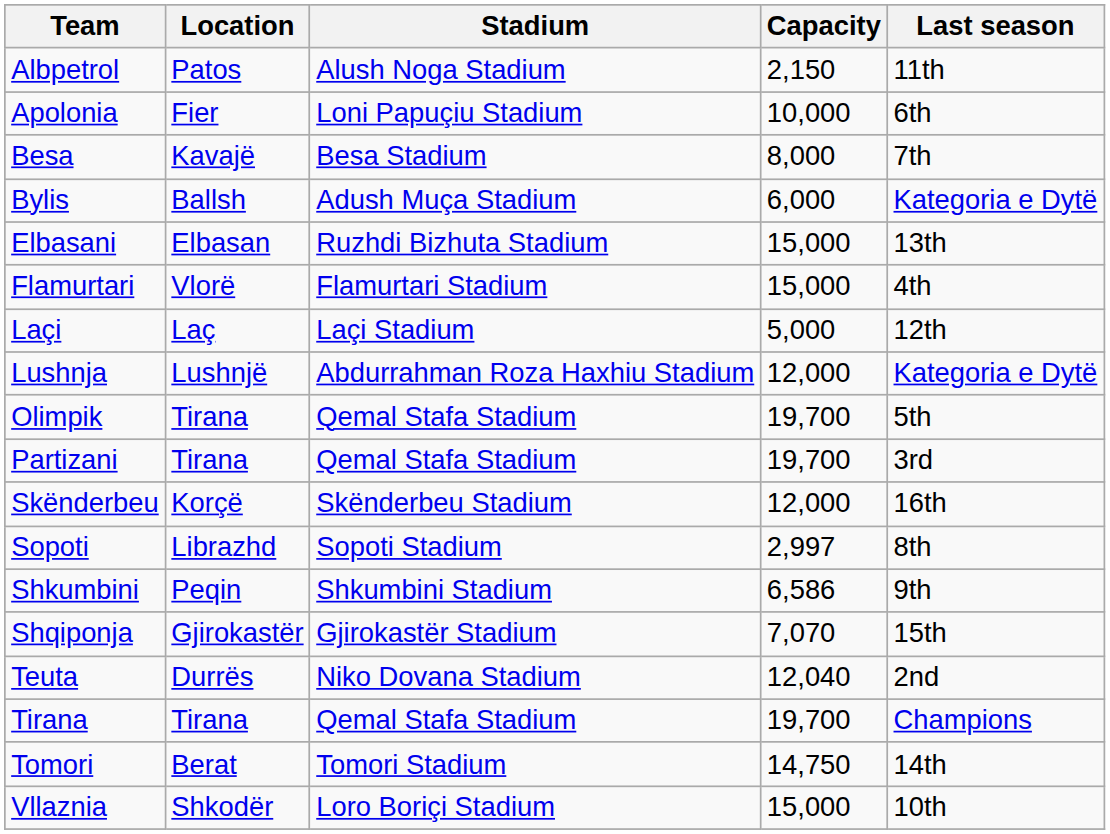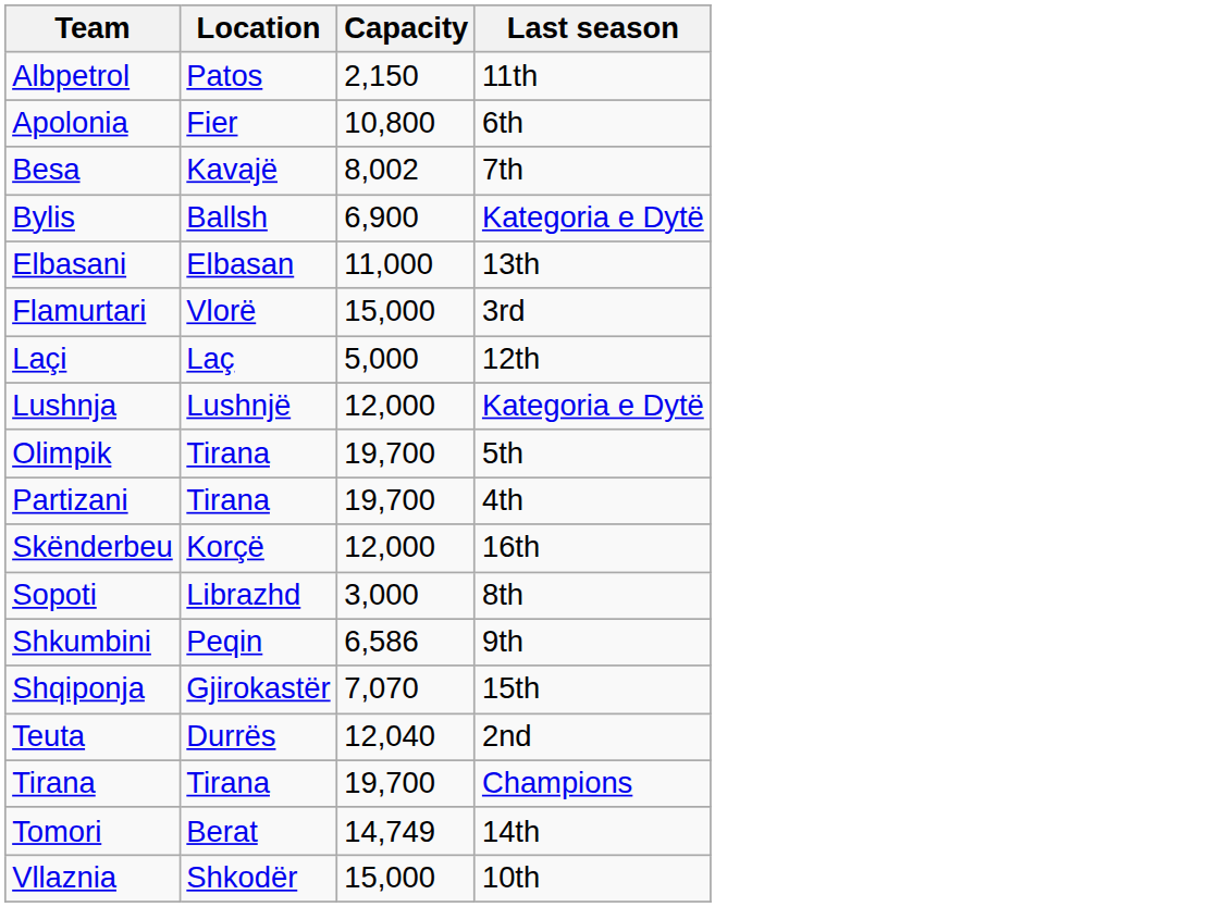- column: Stadium | Alush Noga Stadium | Loni Papuçiu Stadium | Besa Stadium | Adush Muça Stadium | Ruzhdi Bizhuta Stadium | Flamurtari Stadium | Laçi Stadium | Abdurrahman Roza Haxhiu Stadium | Qemal Stafa Stadium | Qemal Stafa Stadium | Skënderbeu Stadium | Sopoti Stadium | Shkumbini Stadium | Gjirokastër Stadium | Niko Dovana Stadium | Qemal Stafa Stadium | Tomori Stadium | Loro Boriçi Stadium
Apolonia | Capacity: 10,000 -> 10,800
Besa | Capacity: 8,000 -> 8,002
Bylis | Capacity: 6,000 -> 6,900
Elbasani | Capacity: 15,000 -> 11,000
Flamurtari | Last season: 4th -> 3rd
Partizani | Last season: 3rd -> 4th
Sopoti | Capacity: 2,997 -> 3,000
Tomori | Capacity: 14,750 -> 14,749
